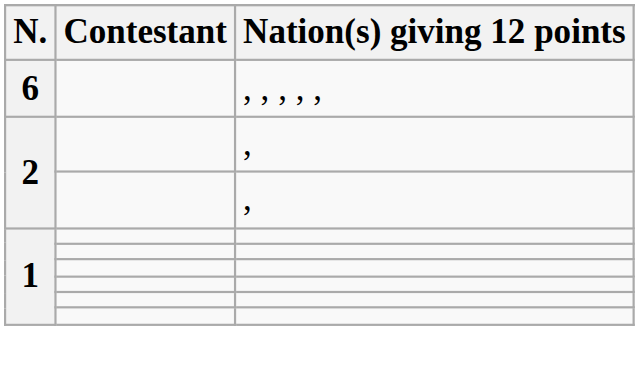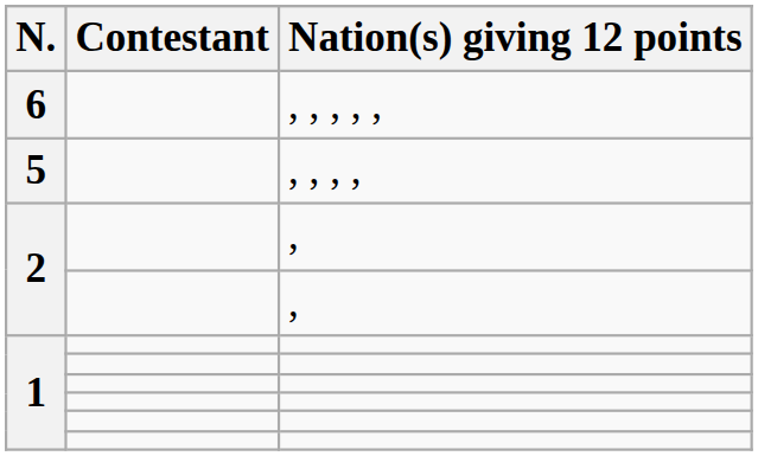+ row: 5 | , , , ,
